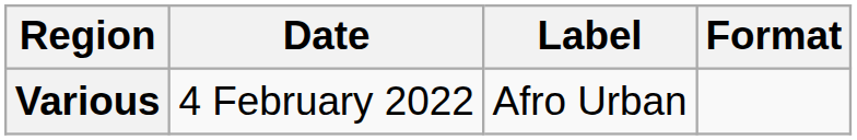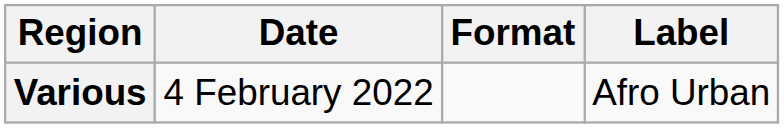columns swapped: Format <-> Label
